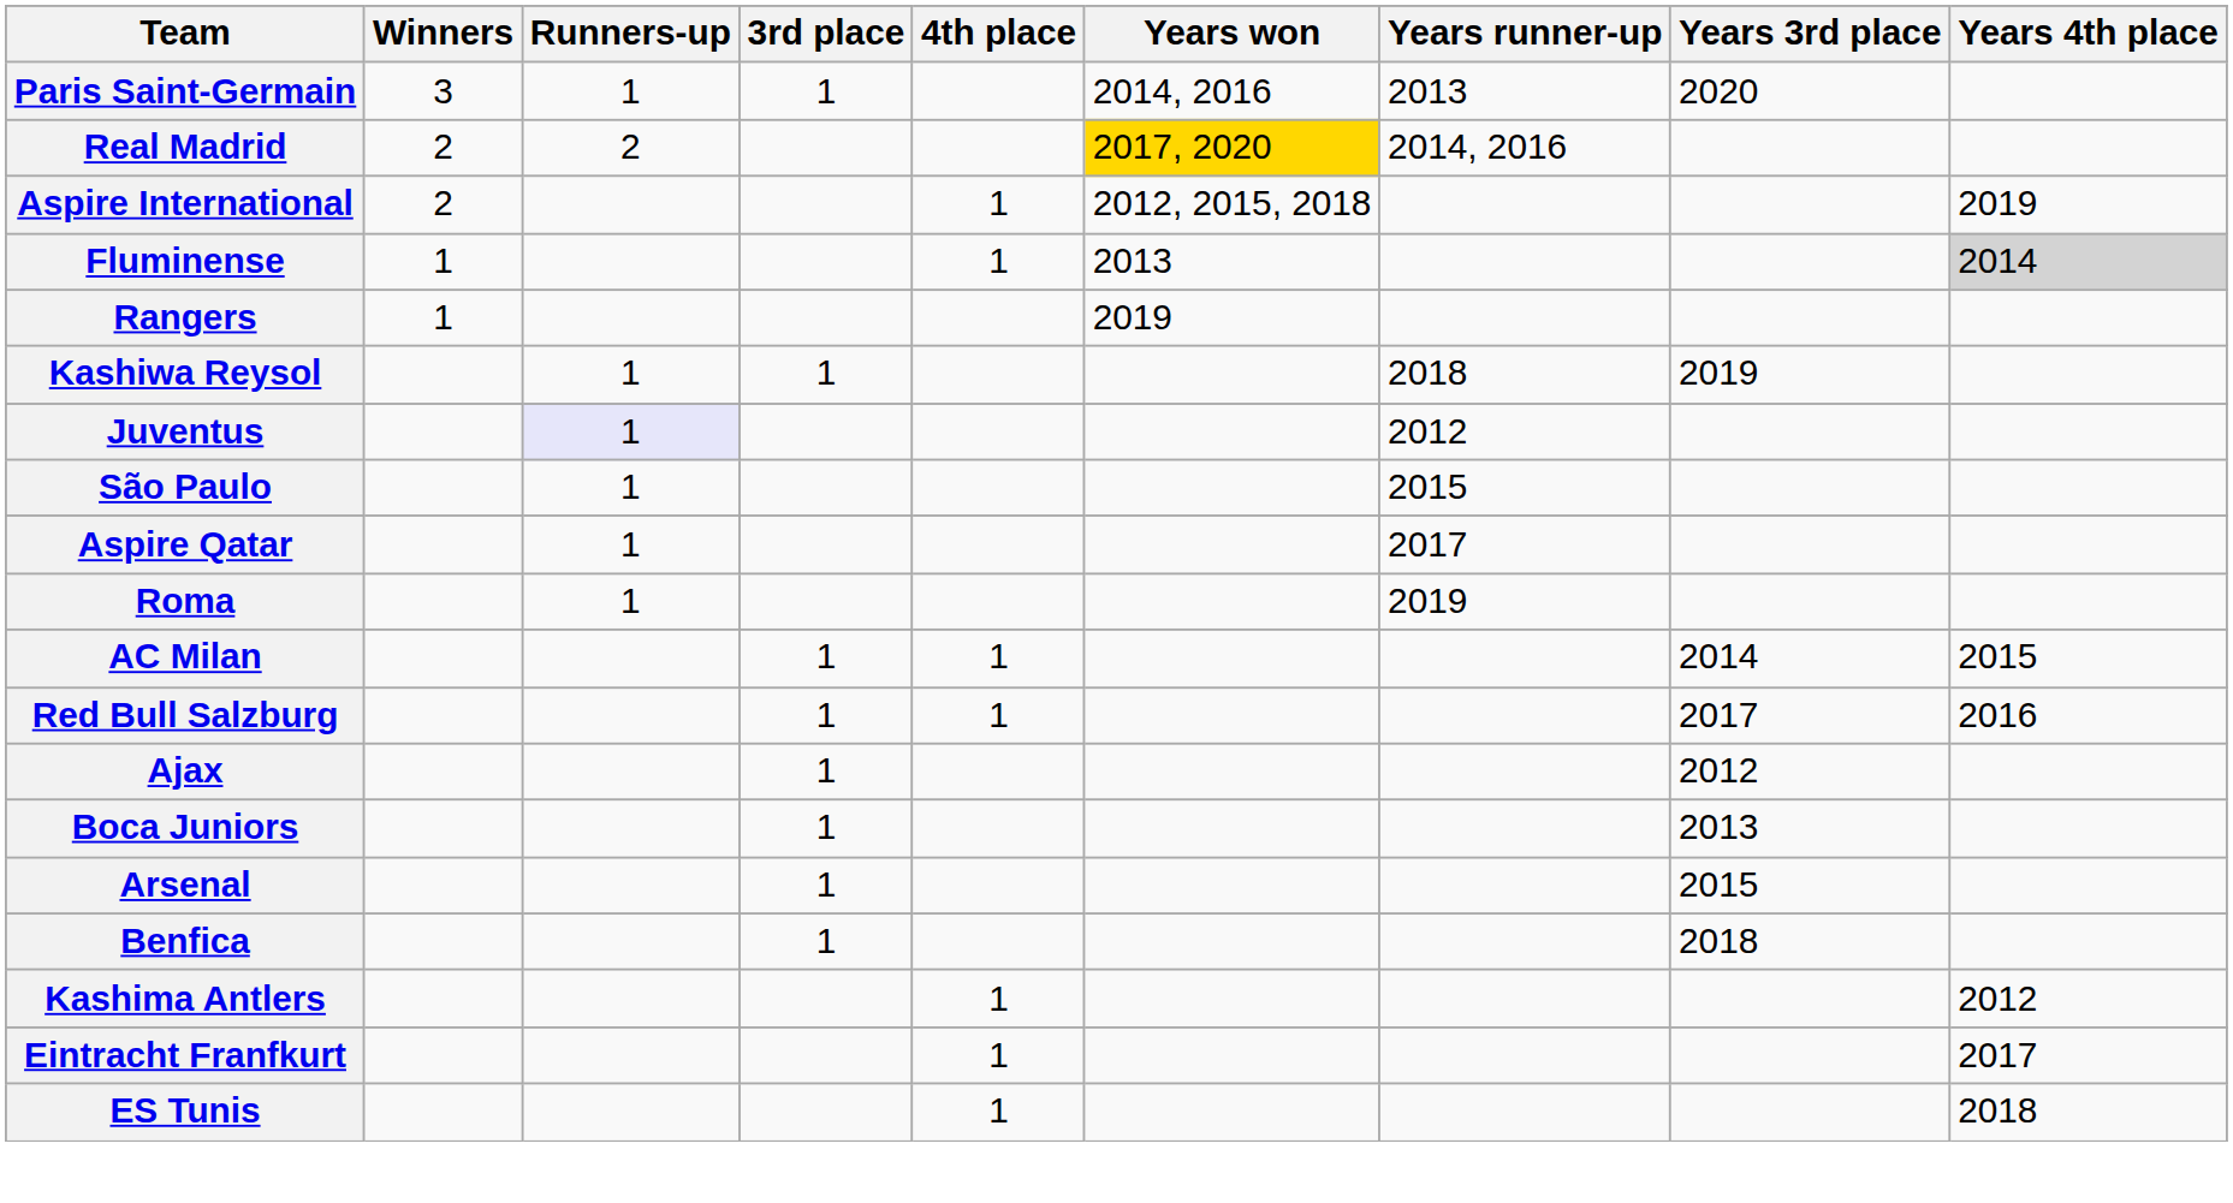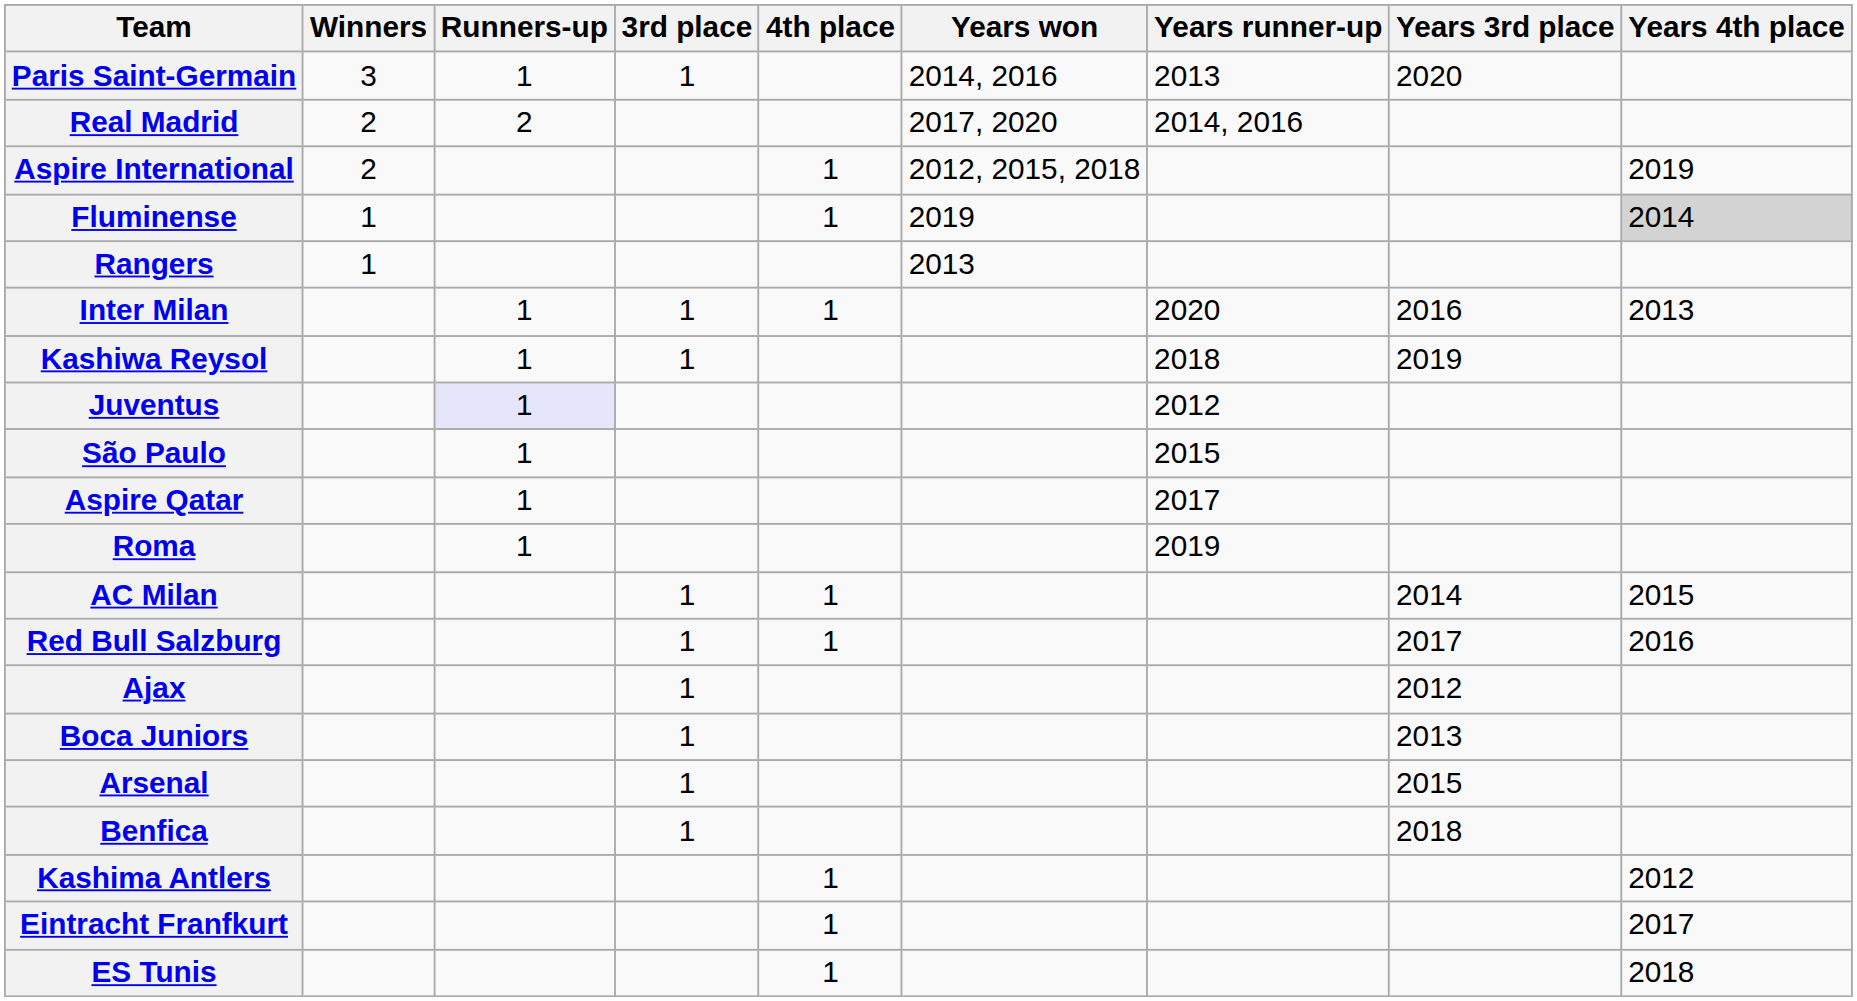Real Madrid | Years won: gold background -> no background
Fluminense | Years won: 2013 -> 2019
Rangers | Years won: 2019 -> 2013
+ row: Inter Milan | 1 | 1 | 1 | 2020 | 2016 | 2013
